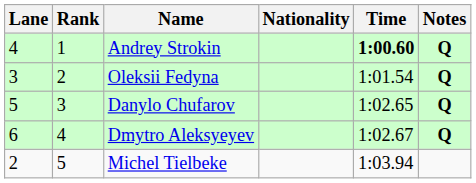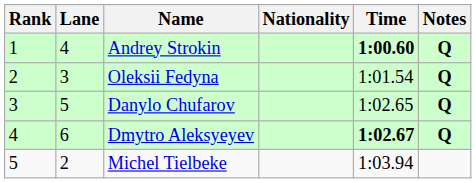columns swapped: Rank <-> Lane
Dmytro Aleksyeyev | Time: normal -> bold
